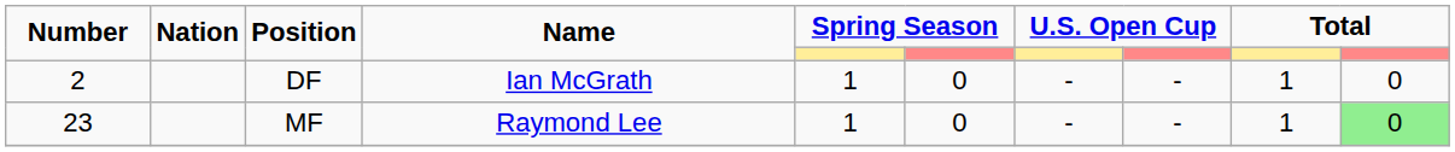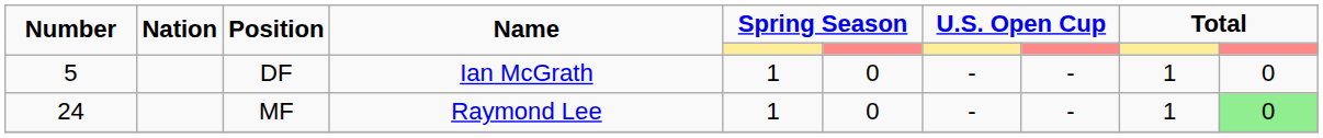DF | Number: 2 -> 5
MF | Number: 23 -> 24
